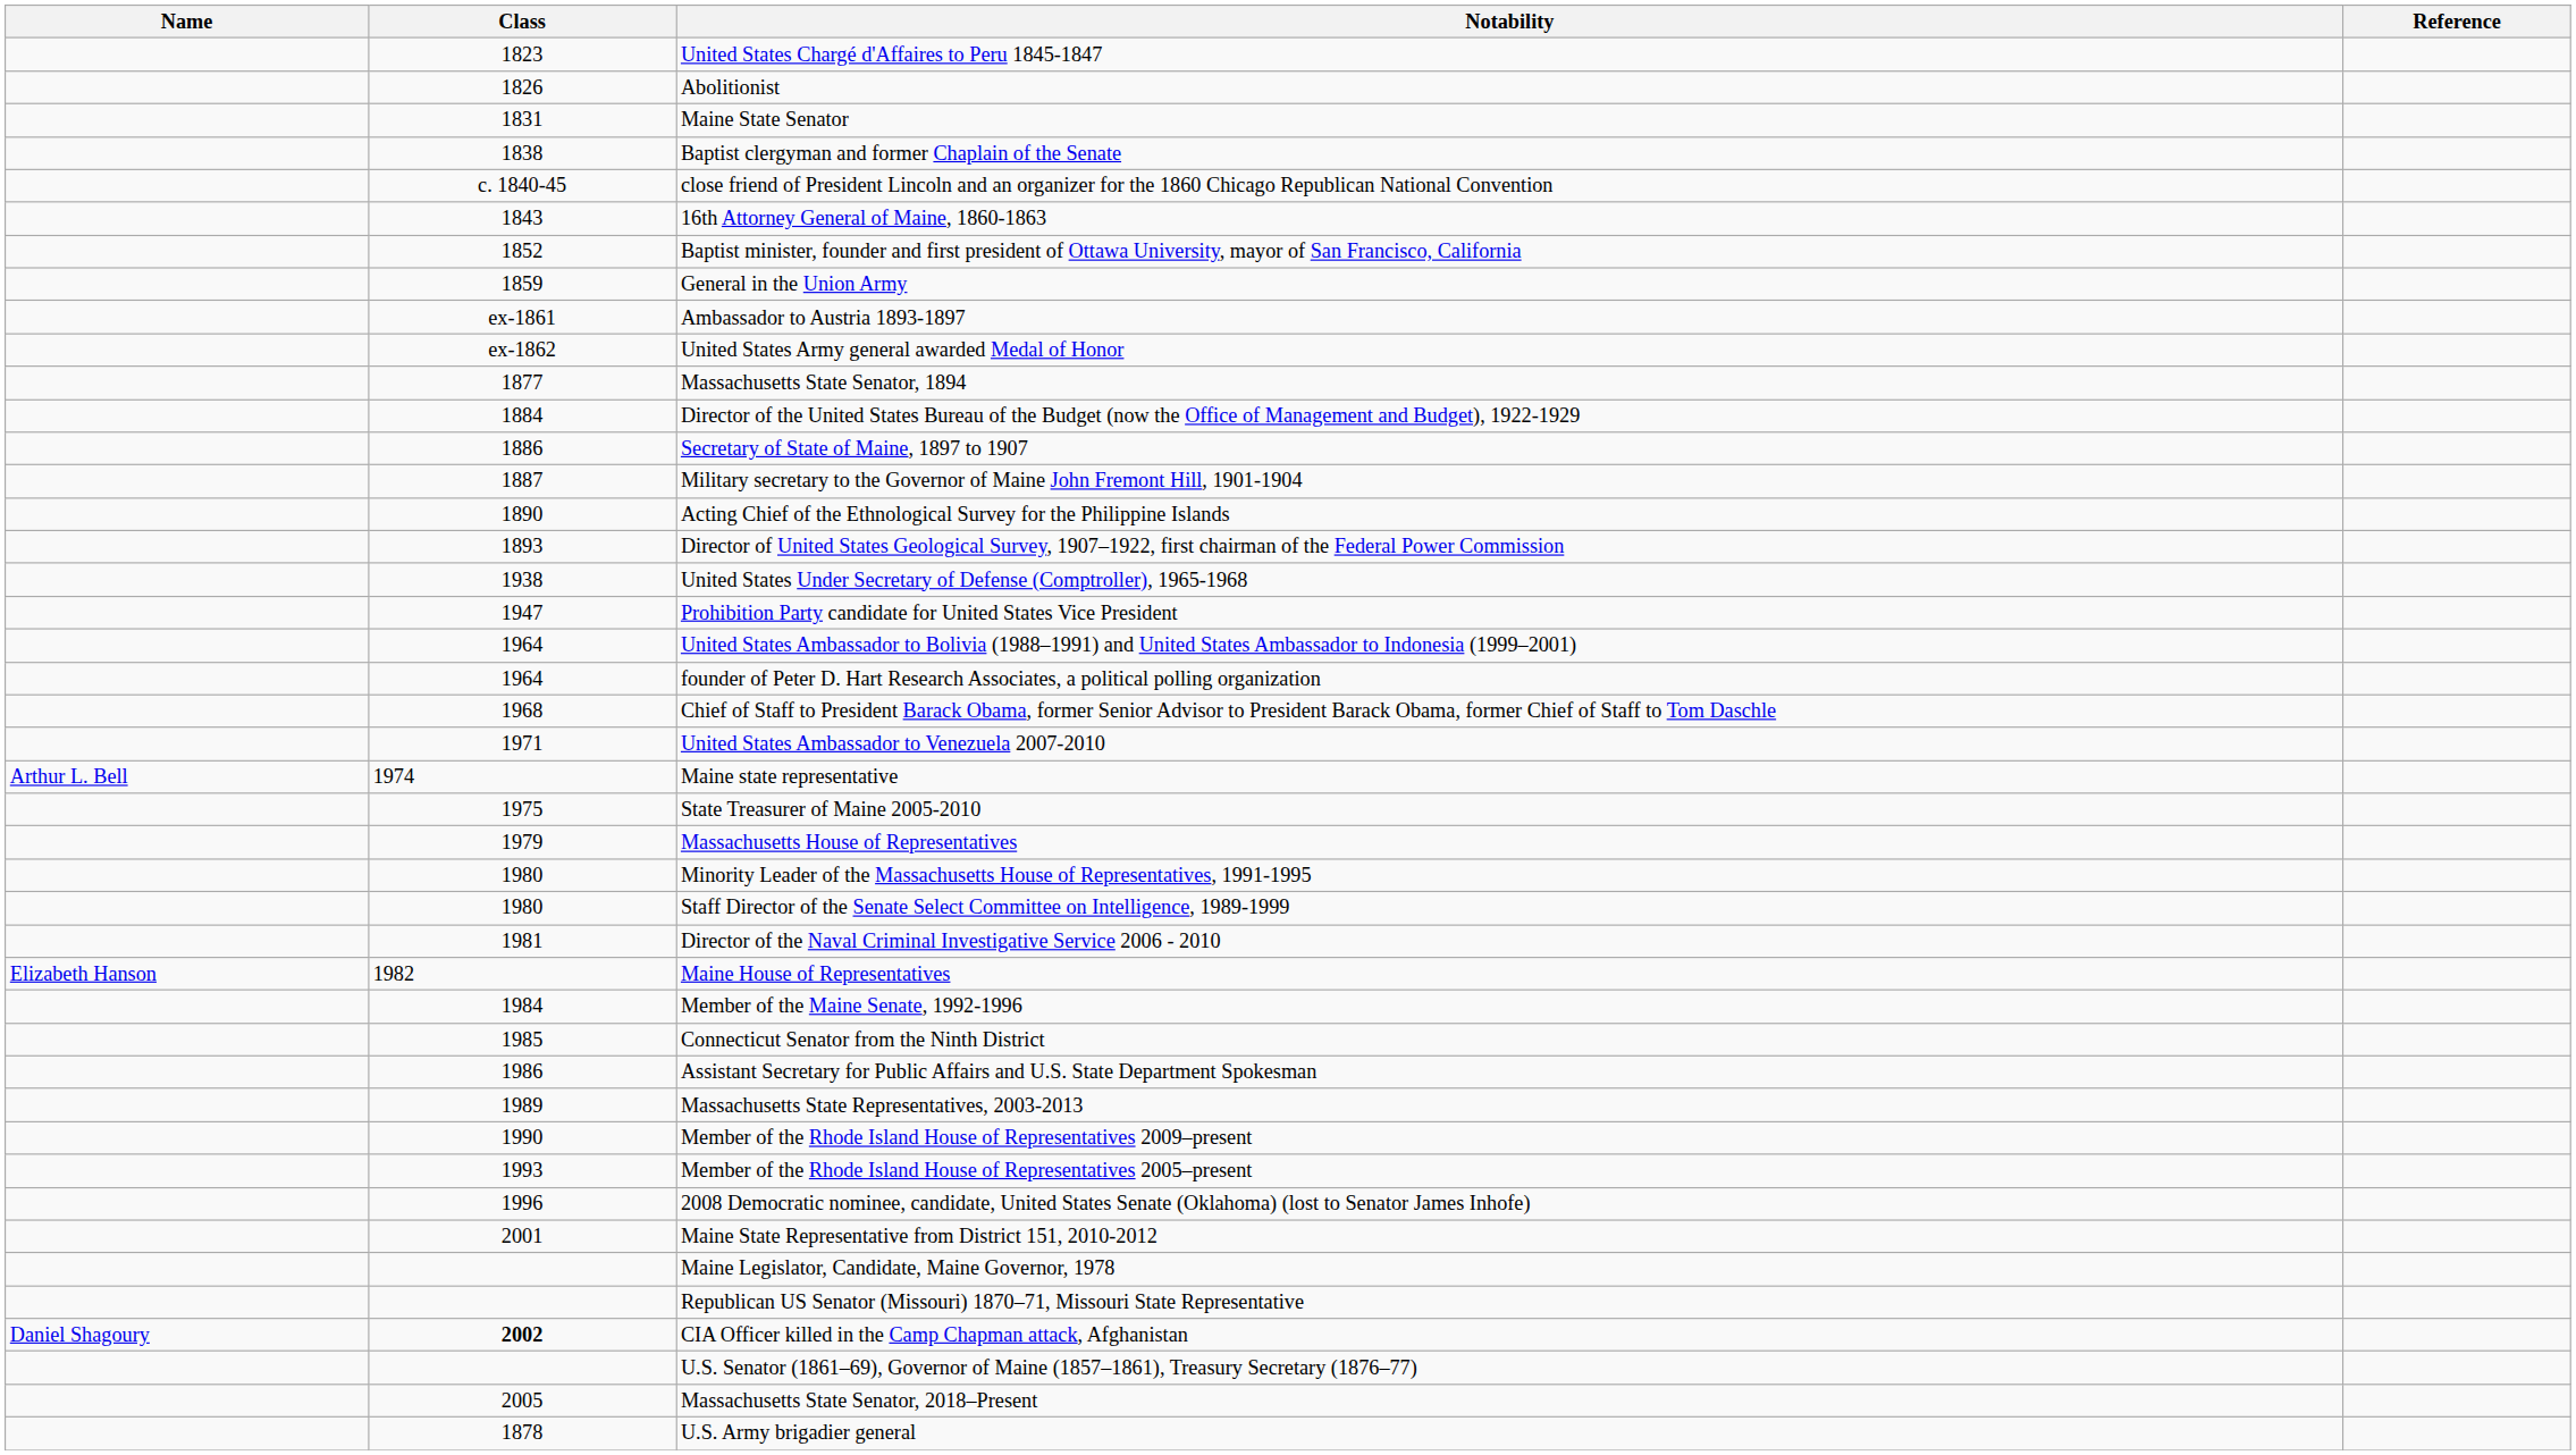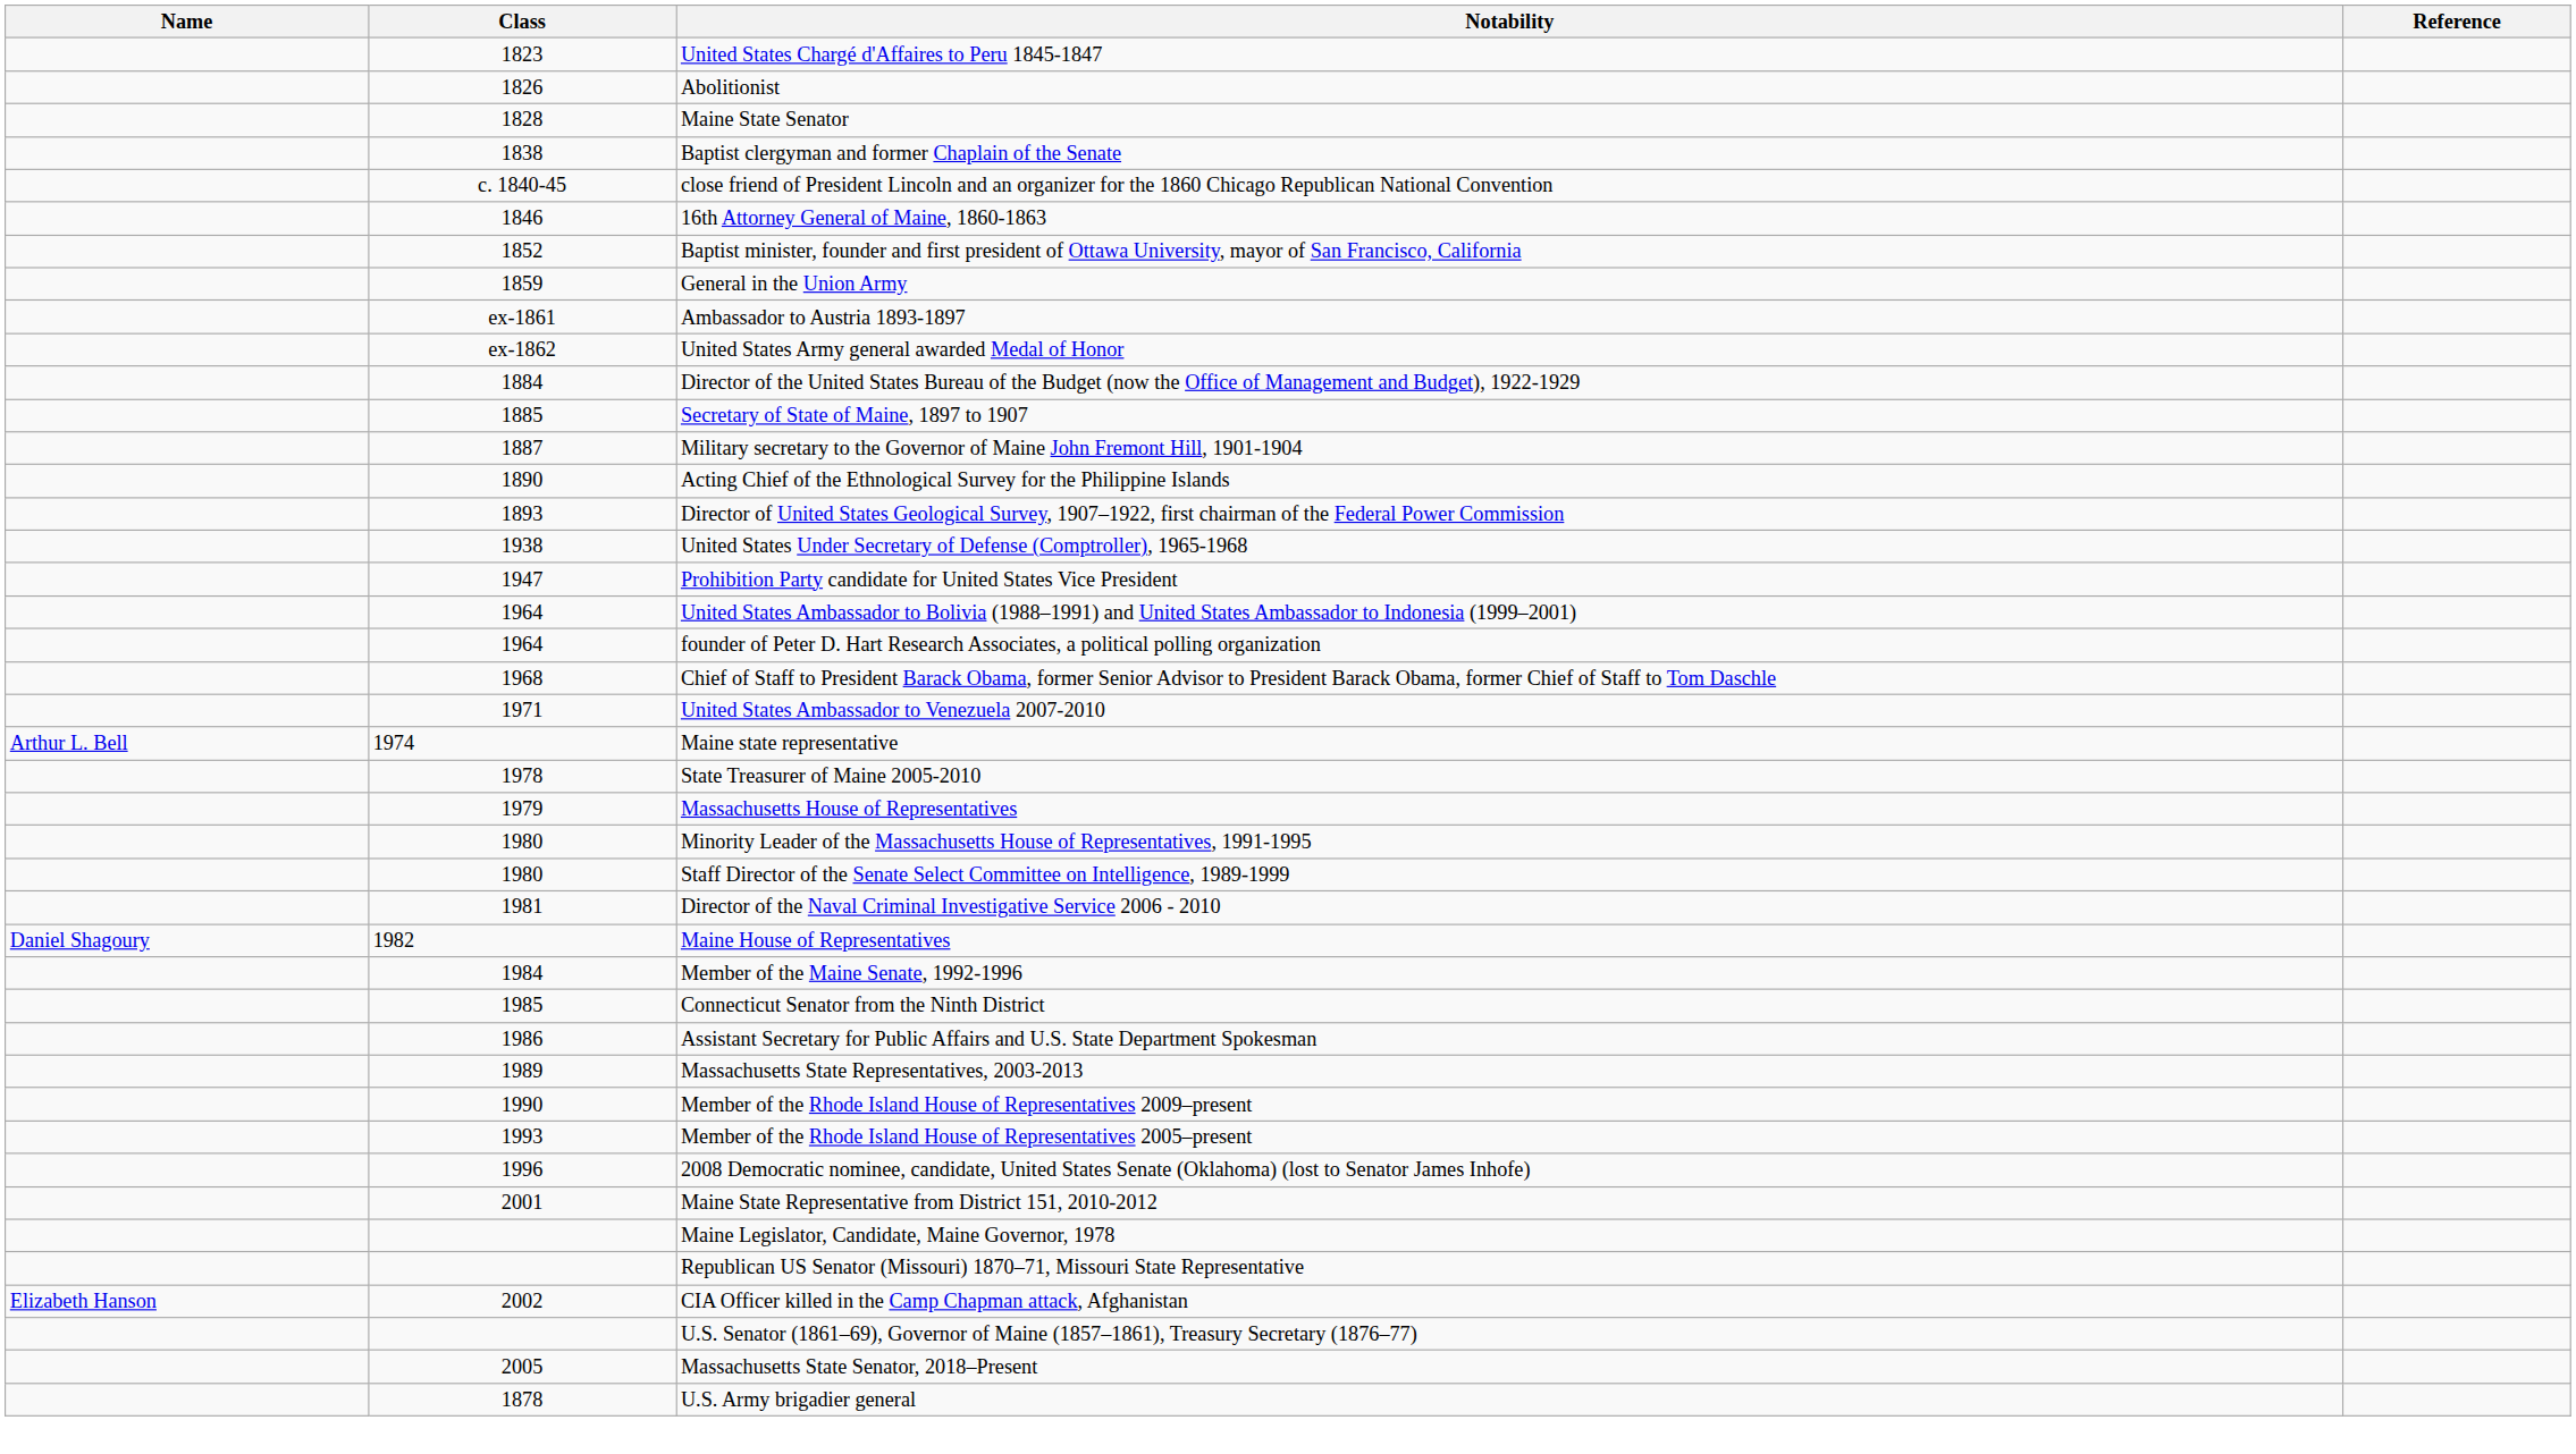Maine State Senator | Class: 1831 -> 1828
16th Attorney General of Maine, 1860-1863 | Class: 1843 -> 1846
- row: 1877 | Massachusetts State Senator, 1894
Secretary of State of Maine, 1897 to 1907 | Class: 1886 -> 1885
State Treasurer of Maine 2005-2010 | Class: 1975 -> 1978
Maine House of Representatives | Name: Elizabeth Hanson -> Daniel Shagoury
CIA Officer killed in the Camp Chapman attack, Afghanistan | Name: Daniel Shagoury -> Elizabeth Hanson
CIA Officer killed in the Camp Chapman attack, Afghanistan | Class: bold -> normal
